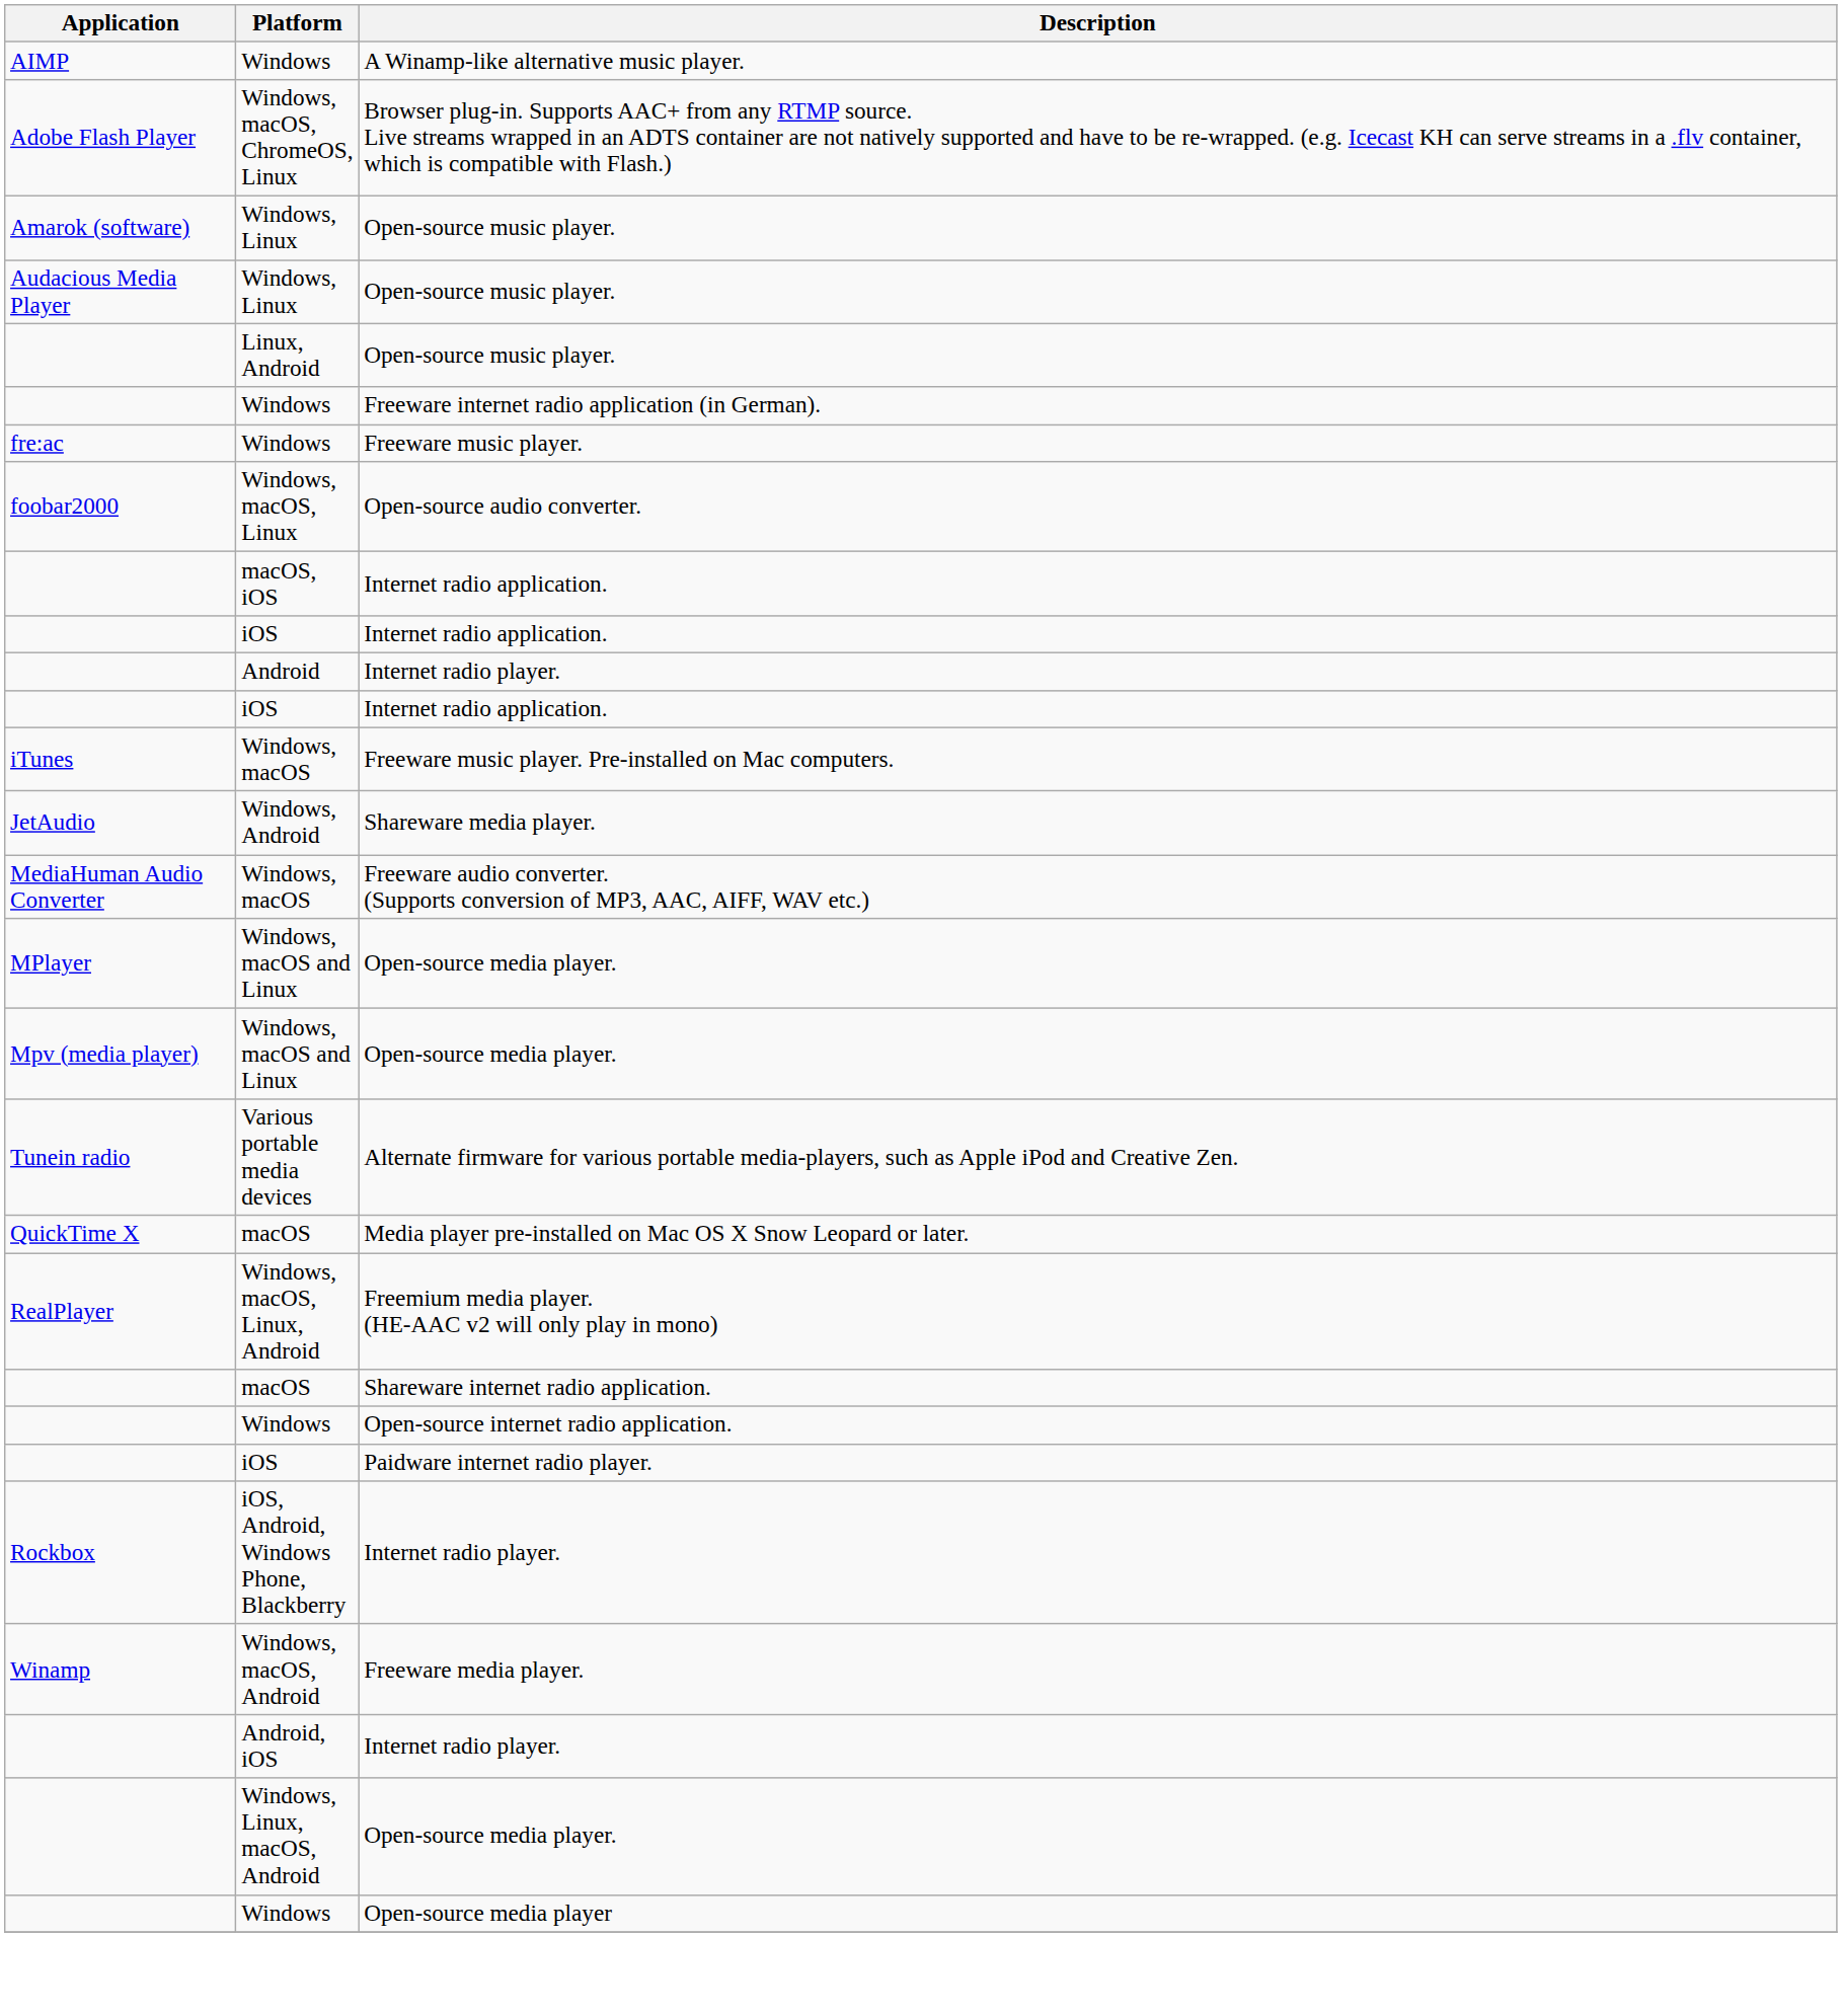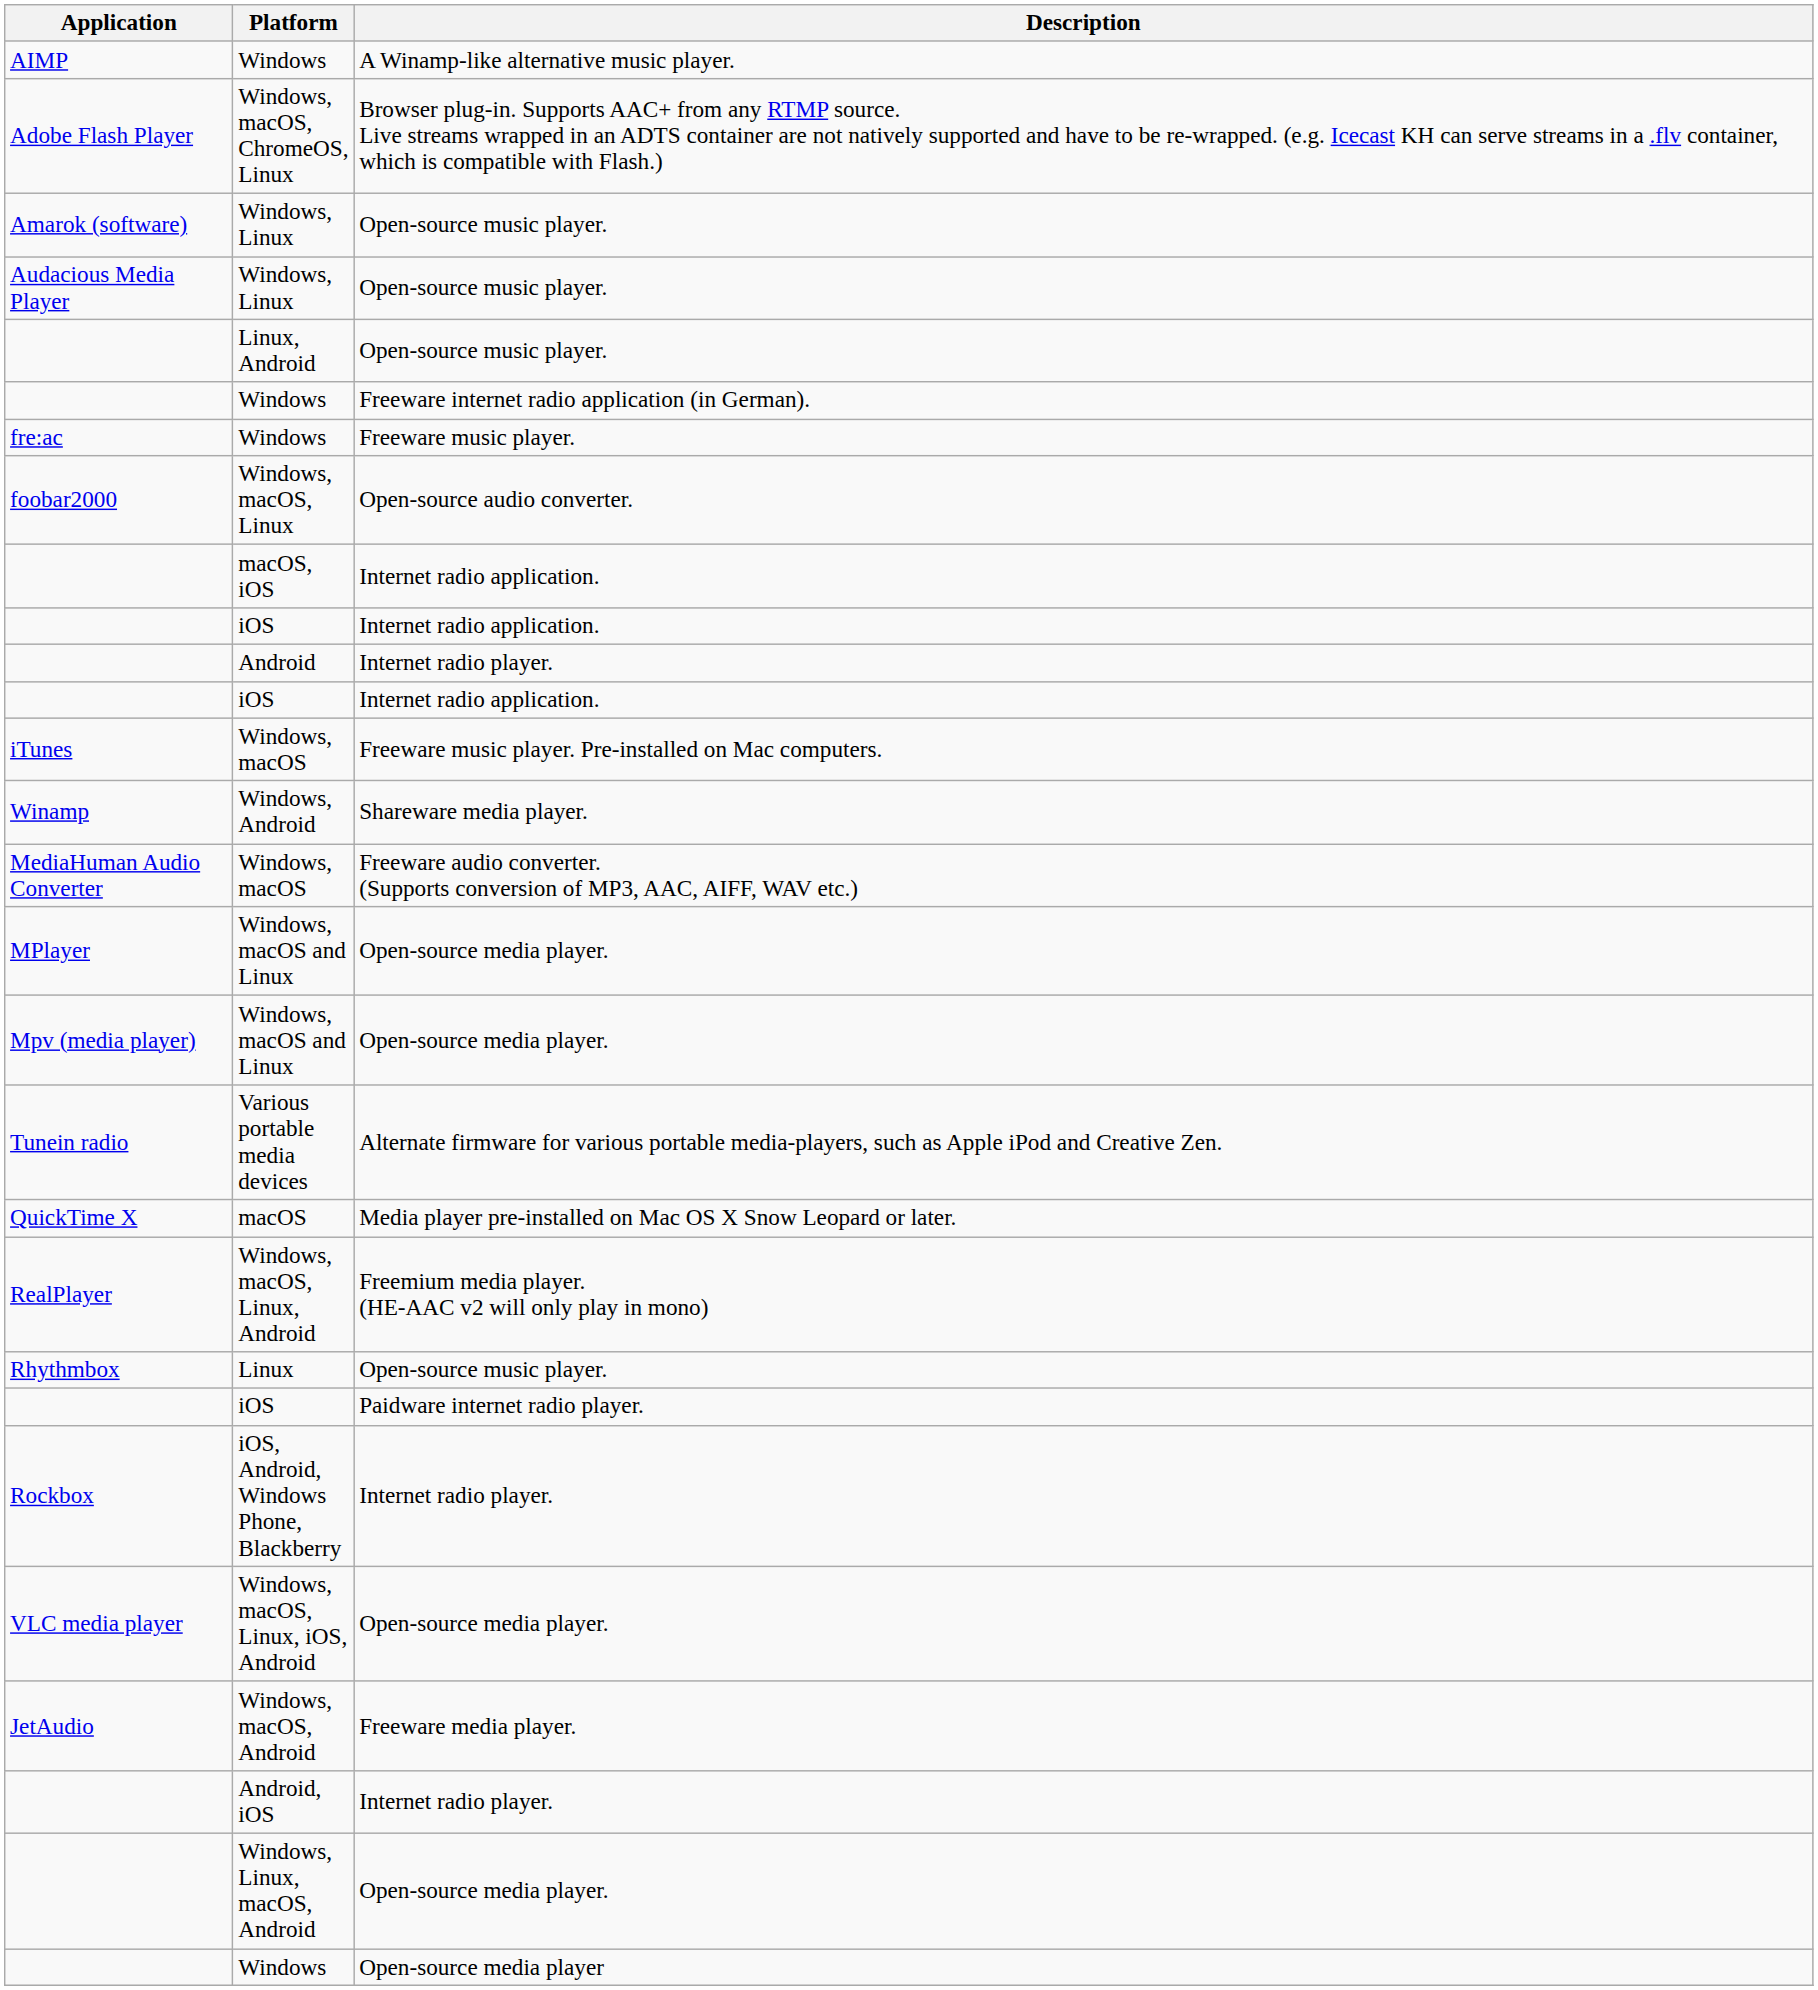Windows, Android | Application: JetAudio -> Winamp
+ row: Rhythmbox | Linux | Open-source music player.
- row: macOS | Shareware internet radio application.
- row: Windows | Open-source internet radio application.
+ row: VLC media player | Windows, macOS, Linux, iOS, Android | Open-source media player.
Windows, macOS, Android | Application: Winamp -> JetAudio
